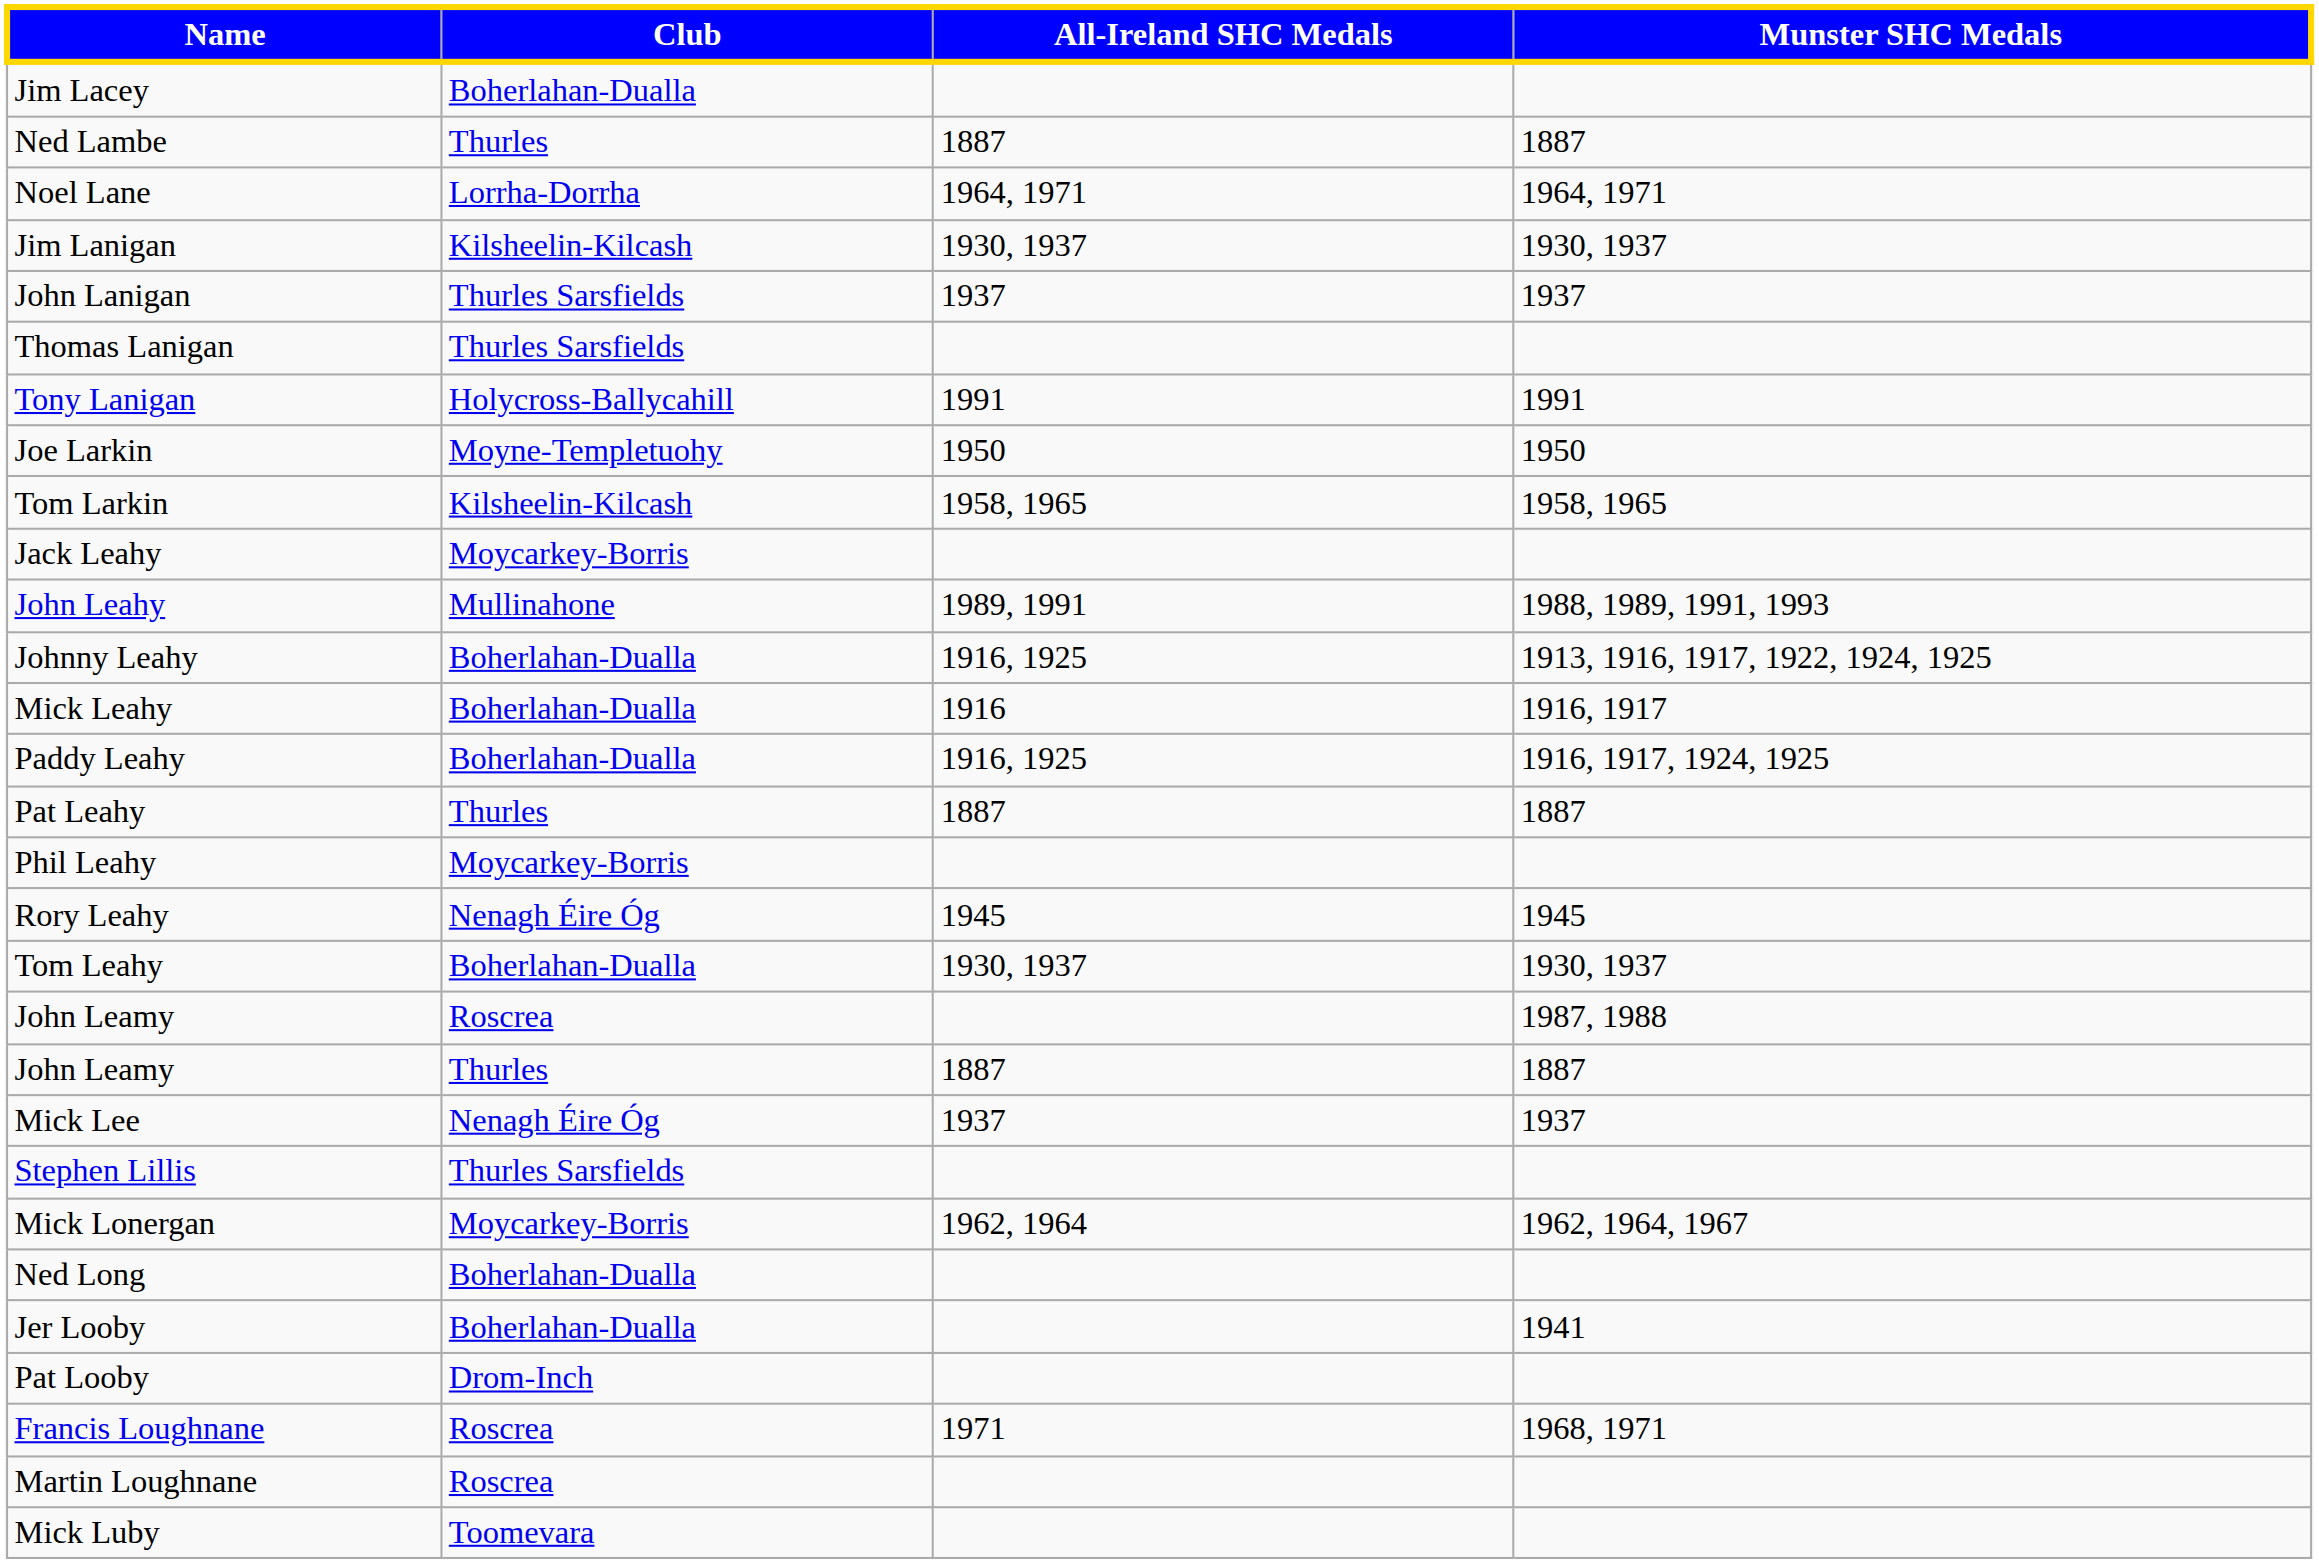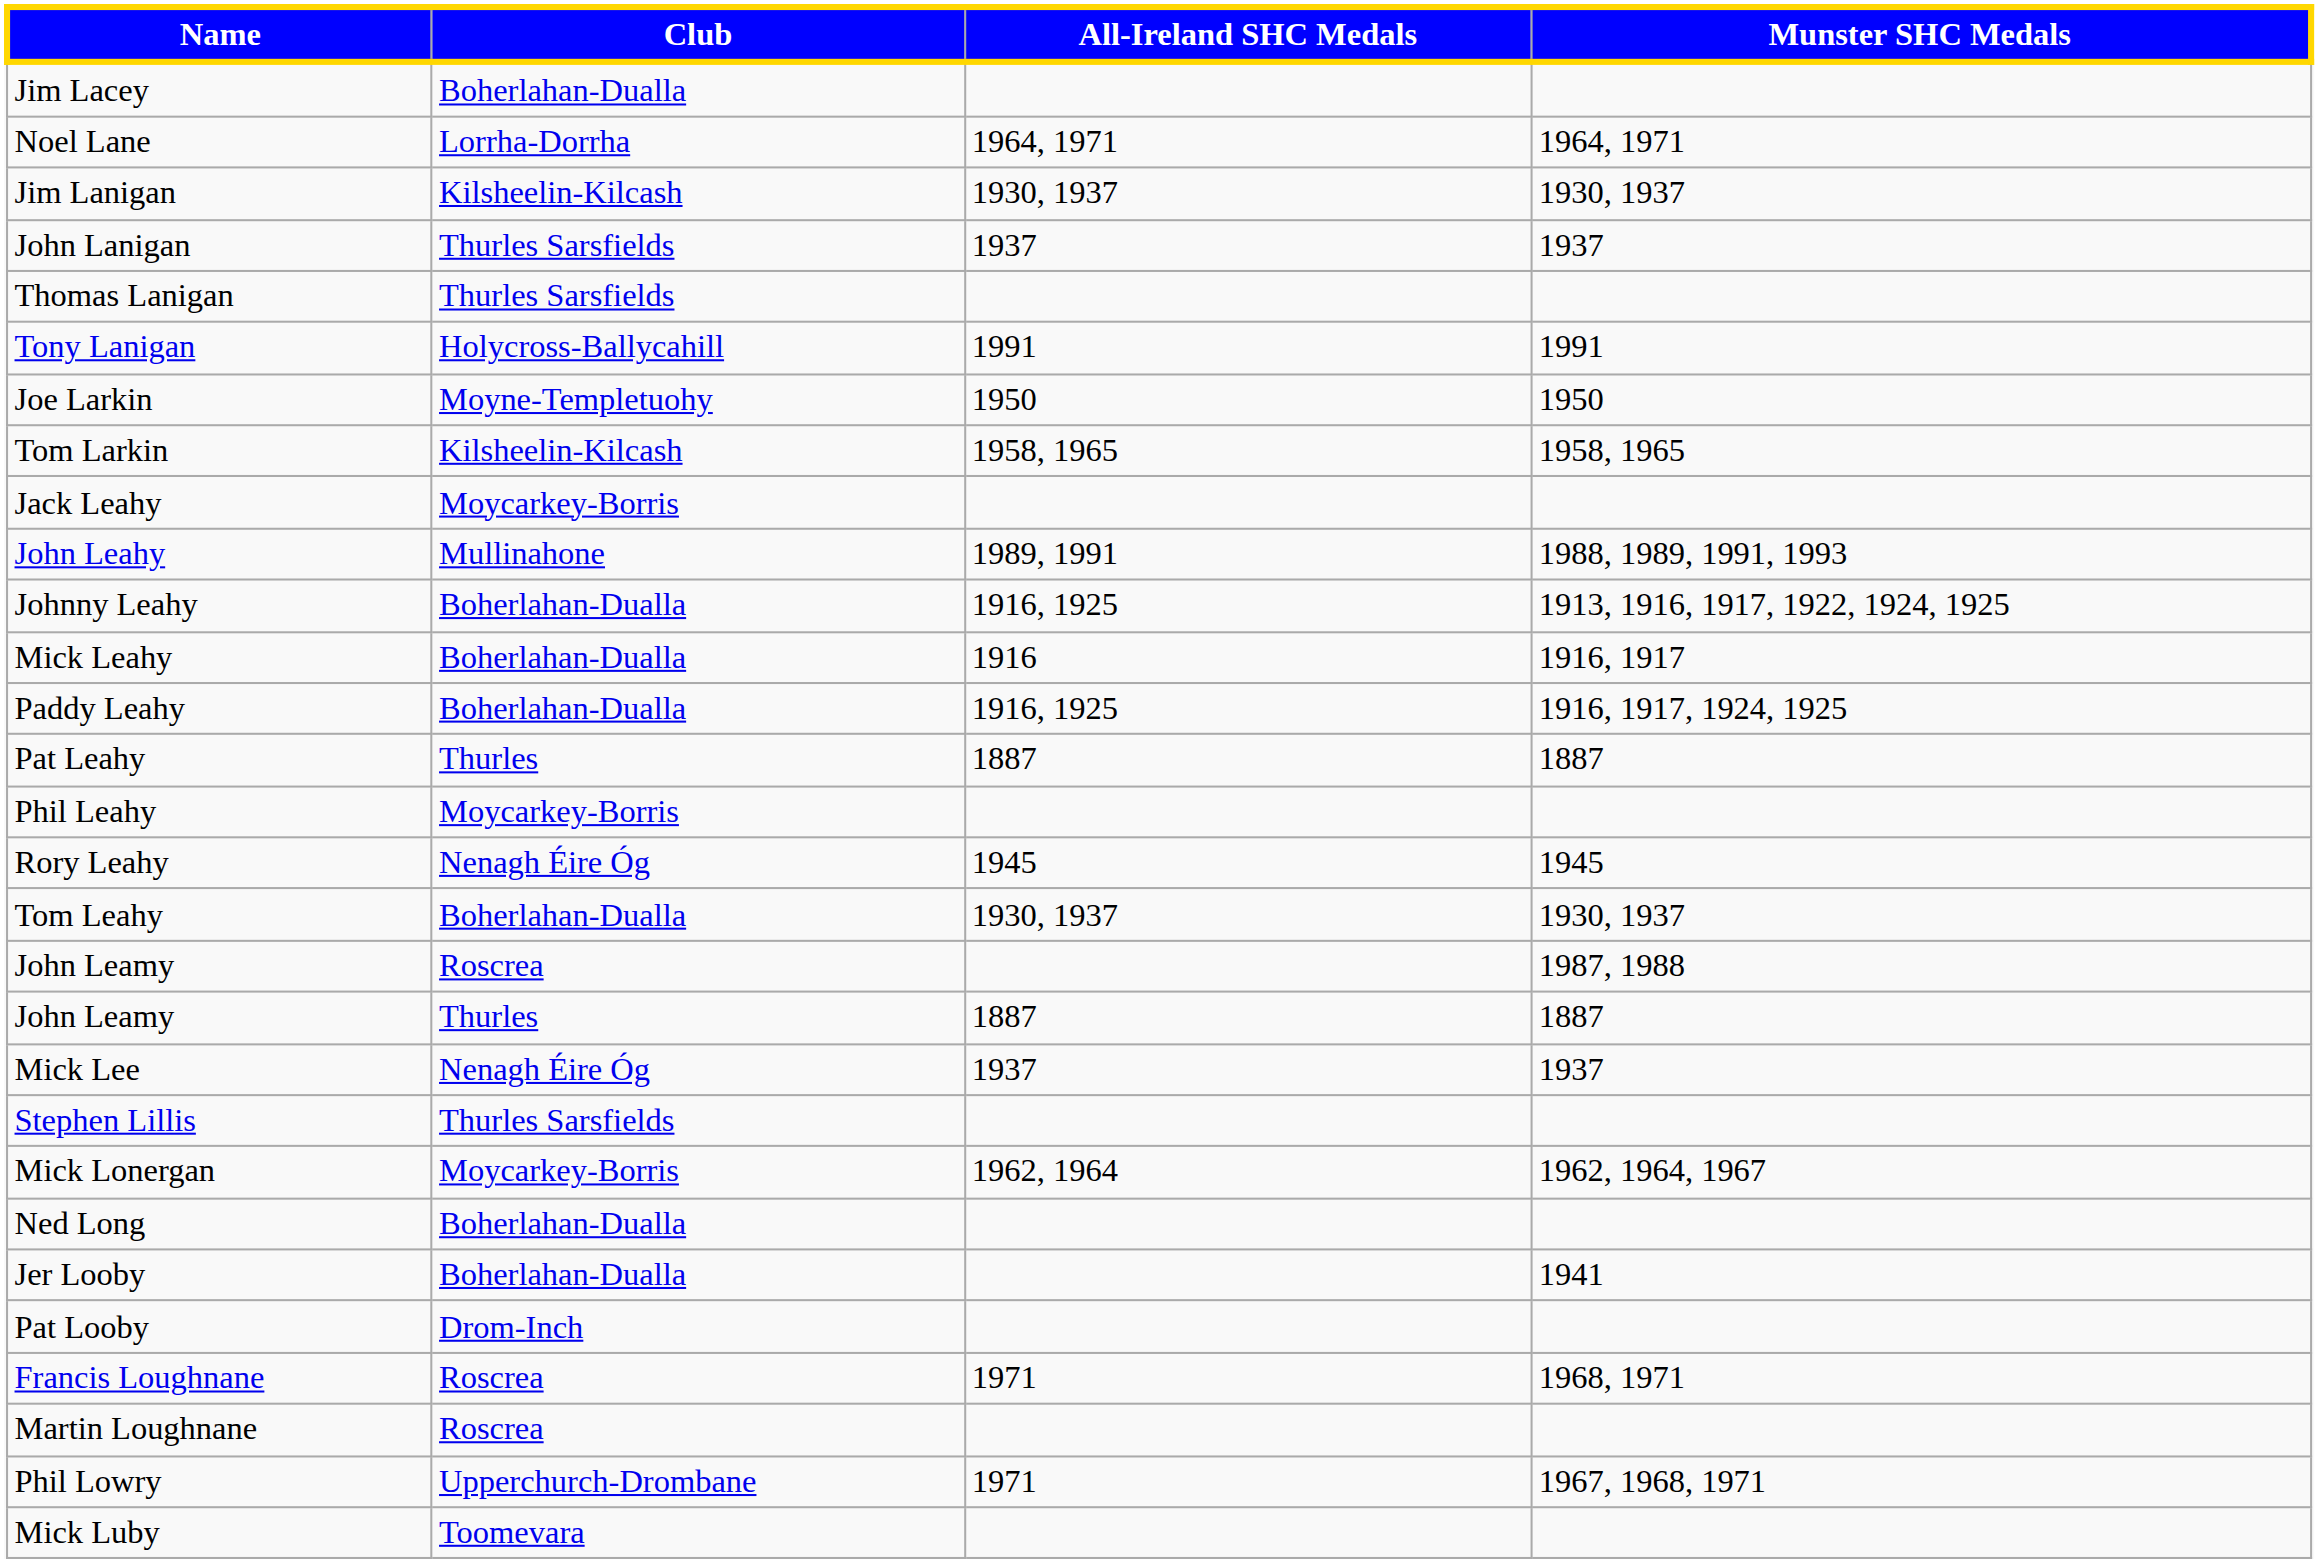- row: Ned Lambe | Thurles | 1887 | 1887
+ row: Phil Lowry | Upperchurch-Drombane | 1971 | 1967, 1968, 1971
